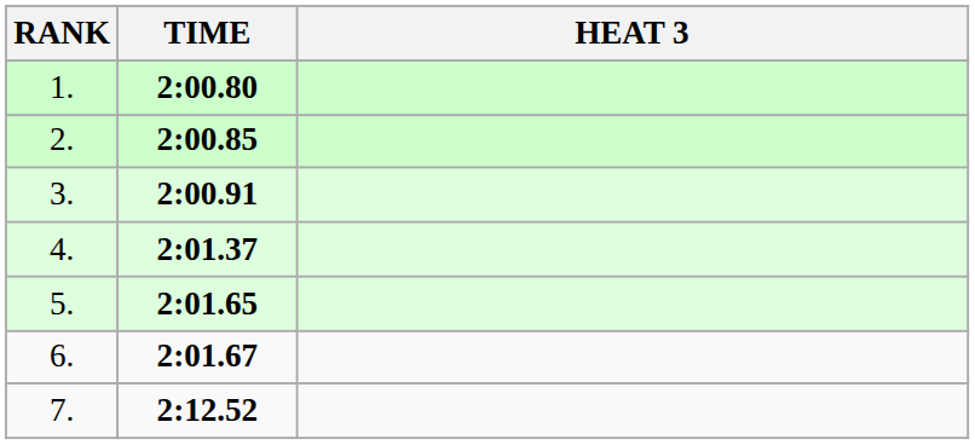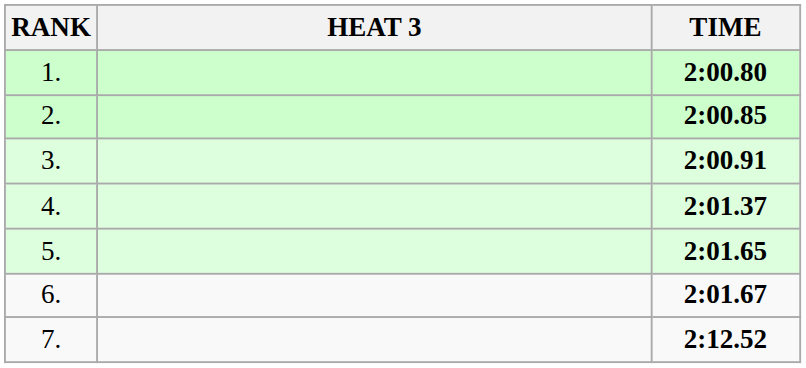columns swapped: HEAT 3 <-> TIME
